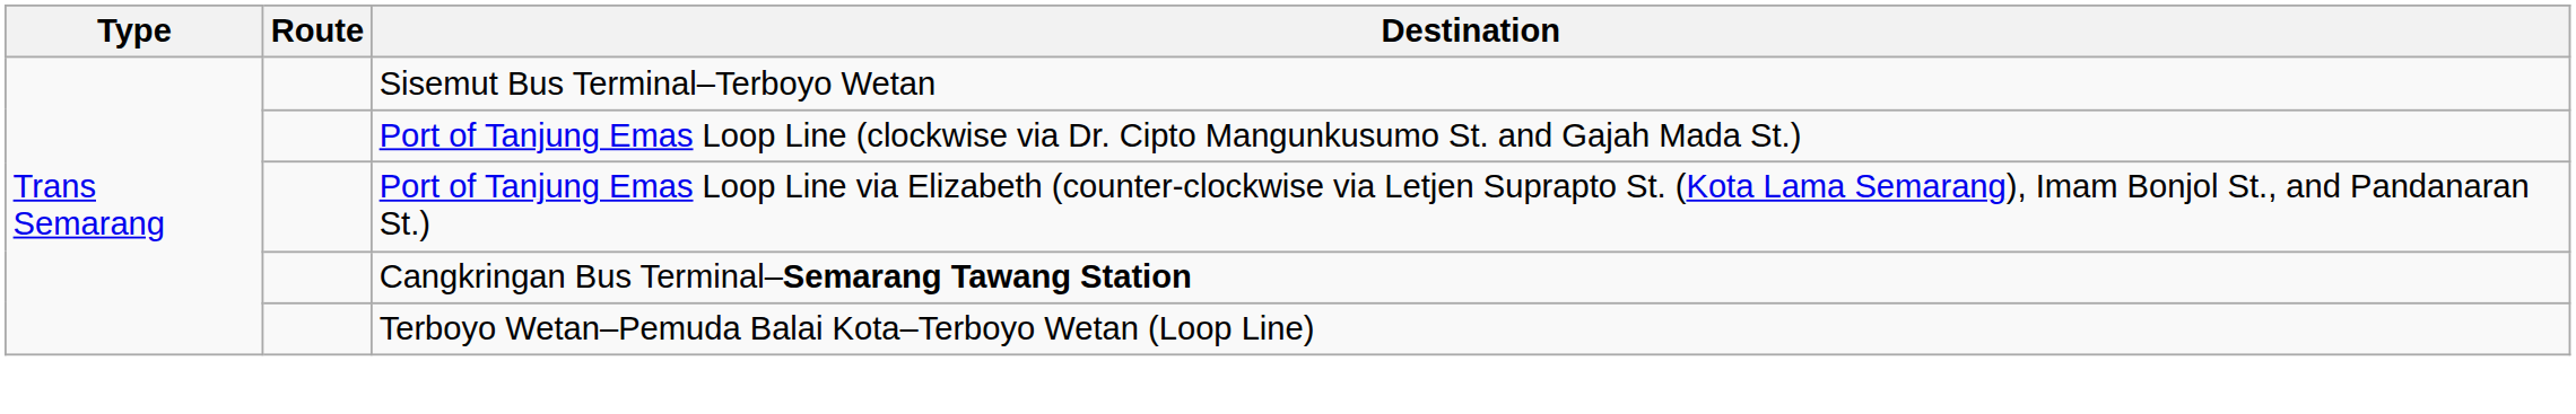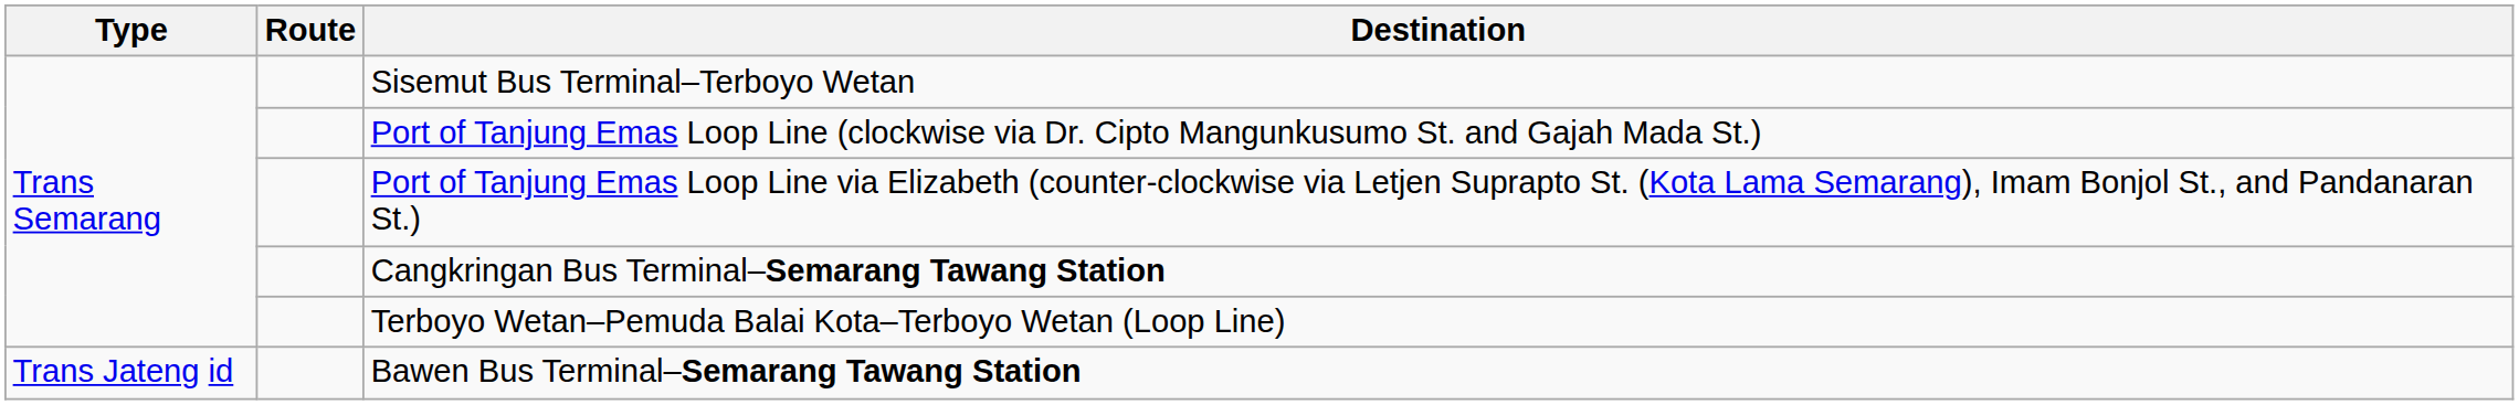+ row: Trans Jateng id | Bawen Bus Terminal–Semarang Tawang Station
